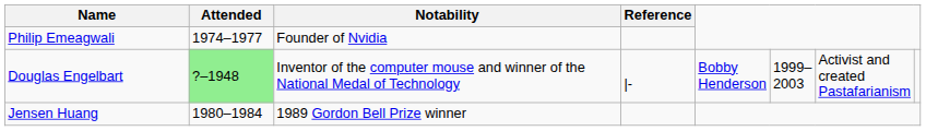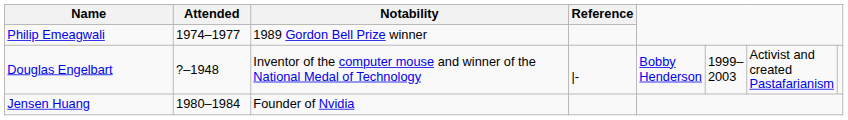Philip Emeagwali | Notability: Founder of Nvidia -> 1989 Gordon Bell Prize winner
Douglas Engelbart | Attended: lightgreen background -> no background
Jensen Huang | Notability: 1989 Gordon Bell Prize winner -> Founder of Nvidia
